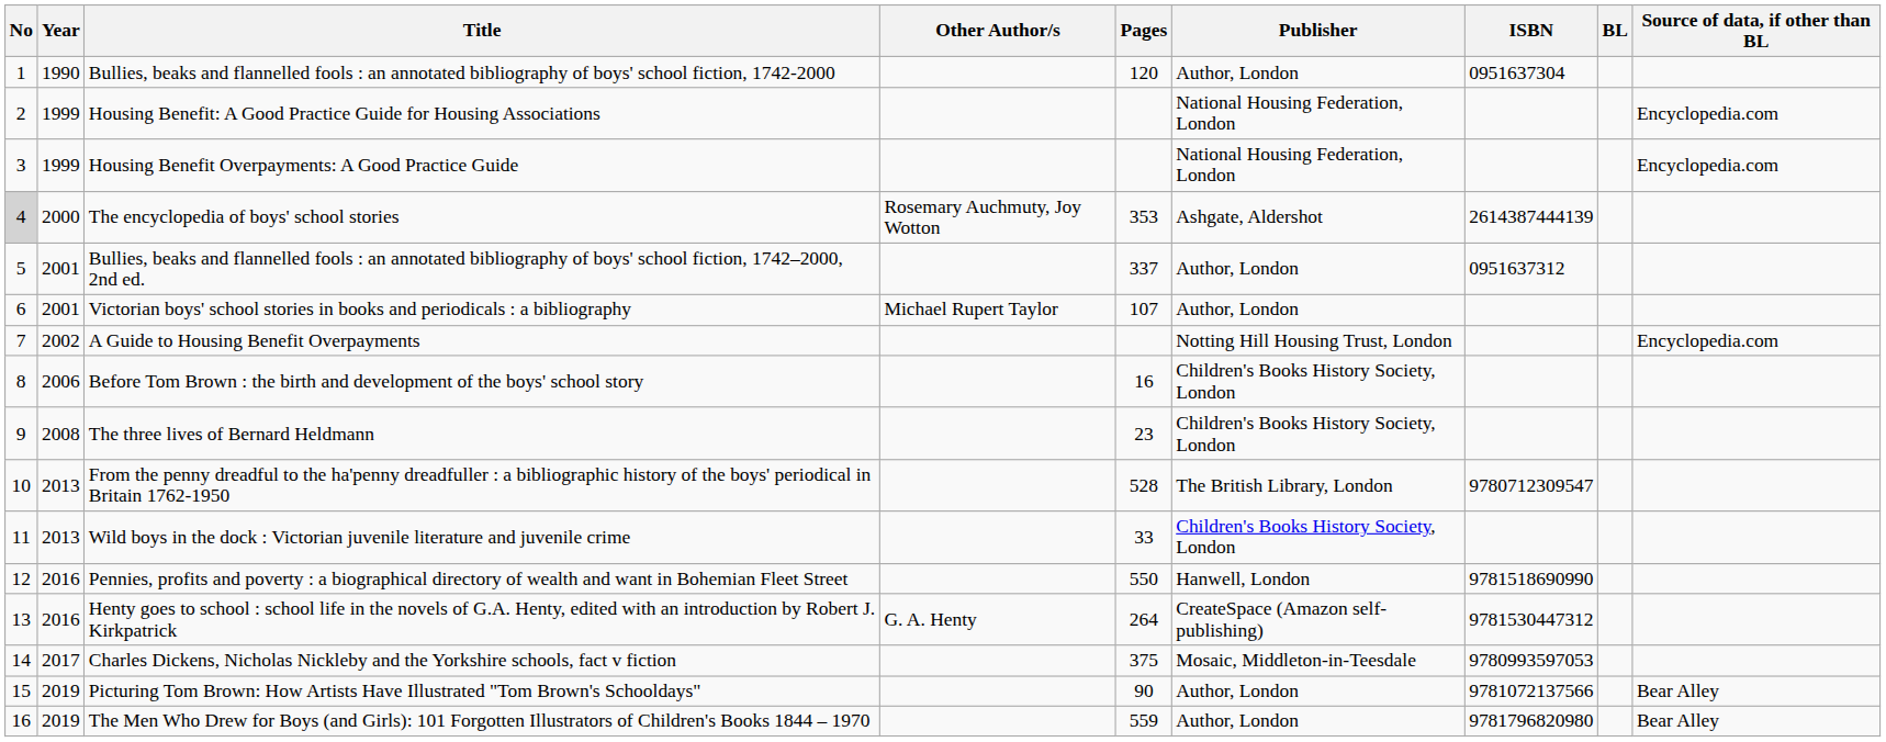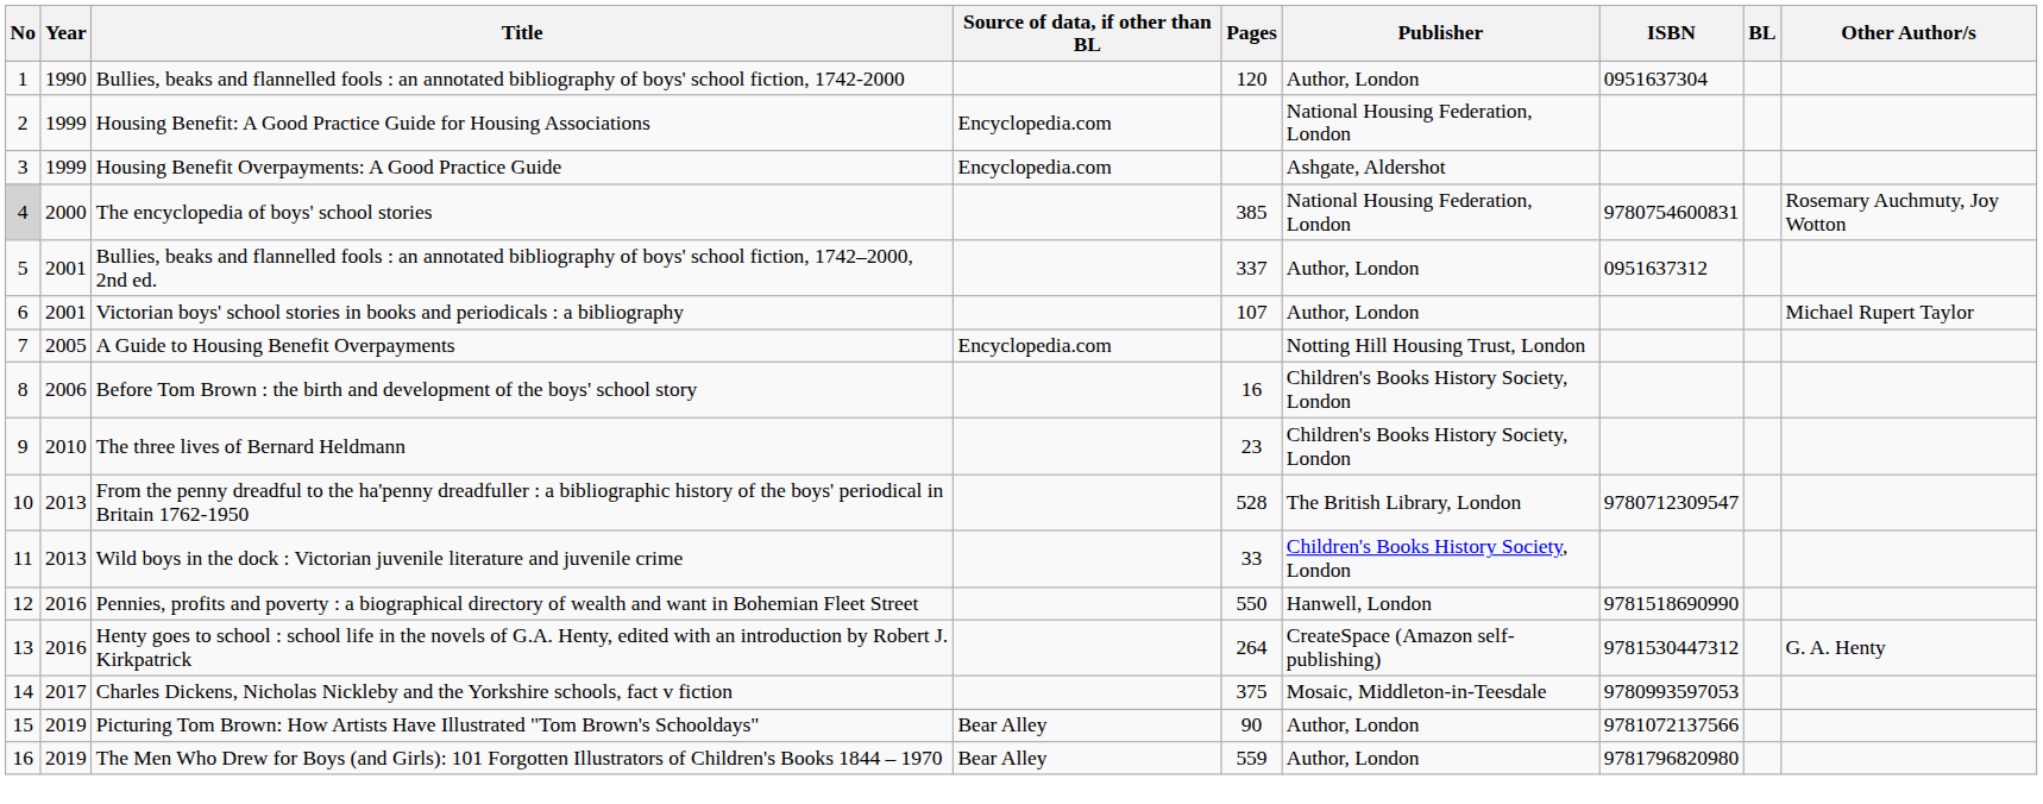columns swapped: Other Author/s <-> Source of data, if other than BL
Housing Benefit Overpayments: A Good Practice Guide | Publisher: National Housing Federation, London -> Ashgate, Aldershot
The encyclopedia of boys' school stories | Pages: 353 -> 385
The encyclopedia of boys' school stories | Publisher: Ashgate, Aldershot -> National Housing Federation, London
The encyclopedia of boys' school stories | ISBN: 2614387444139 -> 9780754600831
A Guide to Housing Benefit Overpayments | Year: 2002 -> 2005
The three lives of Bernard Heldmann | Year: 2008 -> 2010
